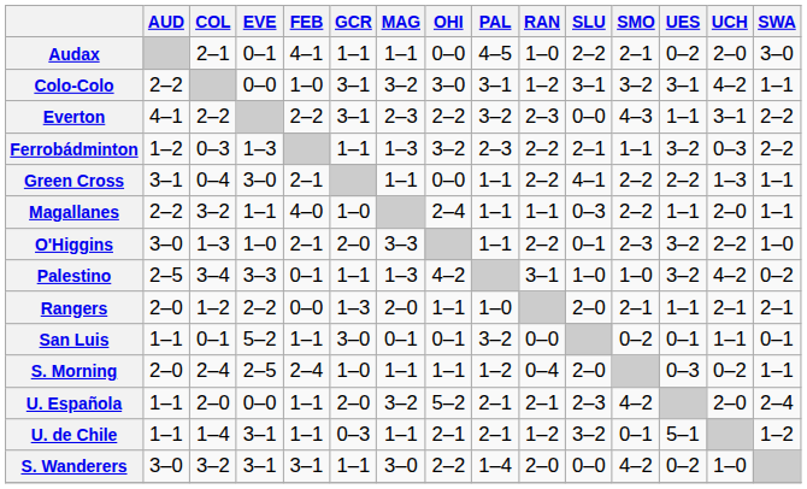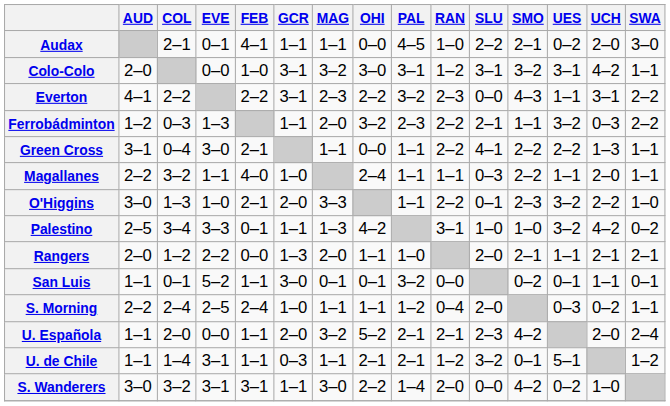Colo-Colo | AUD: 2–2 -> 2–0
Ferrobádminton | MAG: 1–3 -> 2–0
S. Morning | AUD: 2–0 -> 2–2
